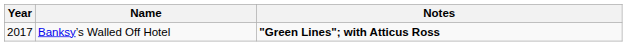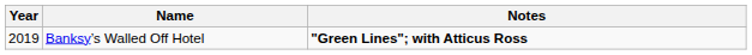Banksy’s Walled Off Hotel | Year: 2017 -> 2019
